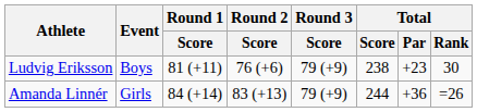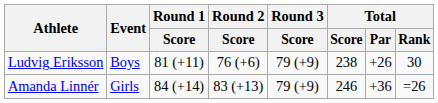Ludvig Eriksson | Total / Par: +23 -> +26
Amanda Linnér | Total / Score: 244 -> 246
